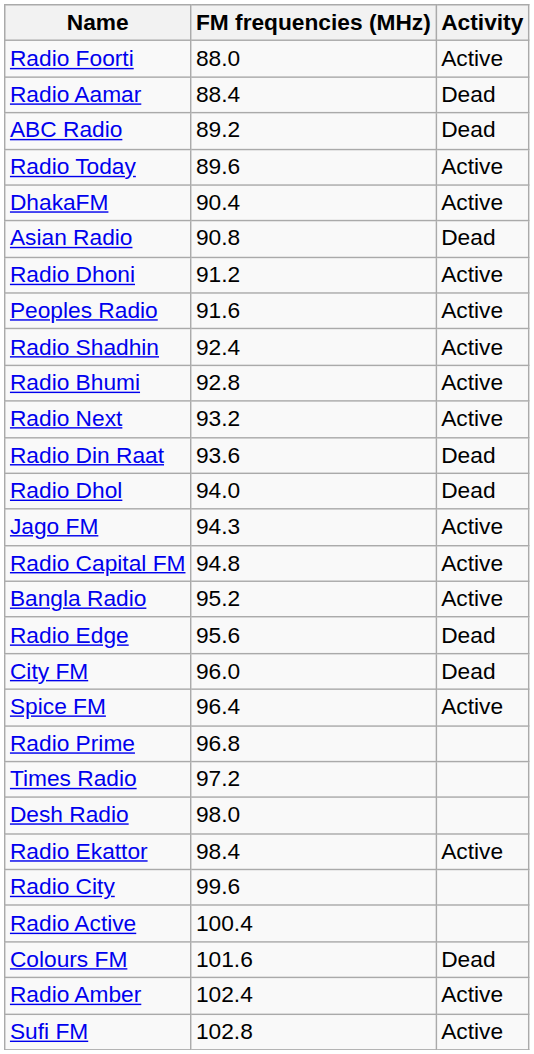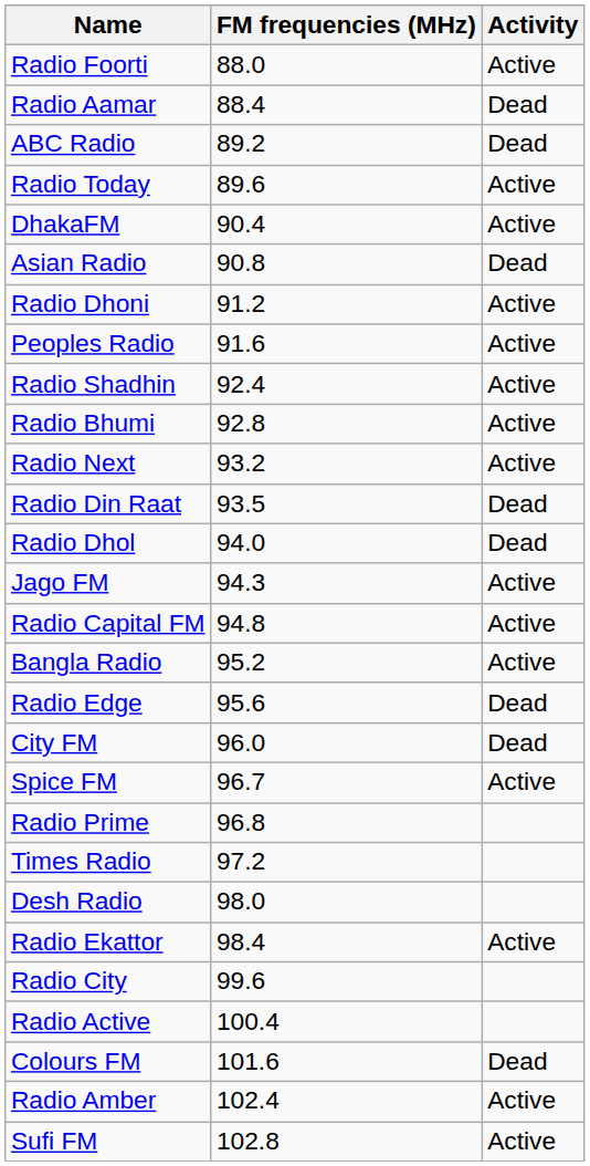Radio Din Raat | FM frequencies (MHz): 93.6 -> 93.5
Spice FM | FM frequencies (MHz): 96.4 -> 96.7
